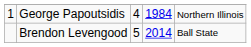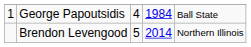George Papoutsidis | column 5: Northern Illinois -> Ball State
Brendon Levengood | column 5: Ball State -> Northern Illinois
